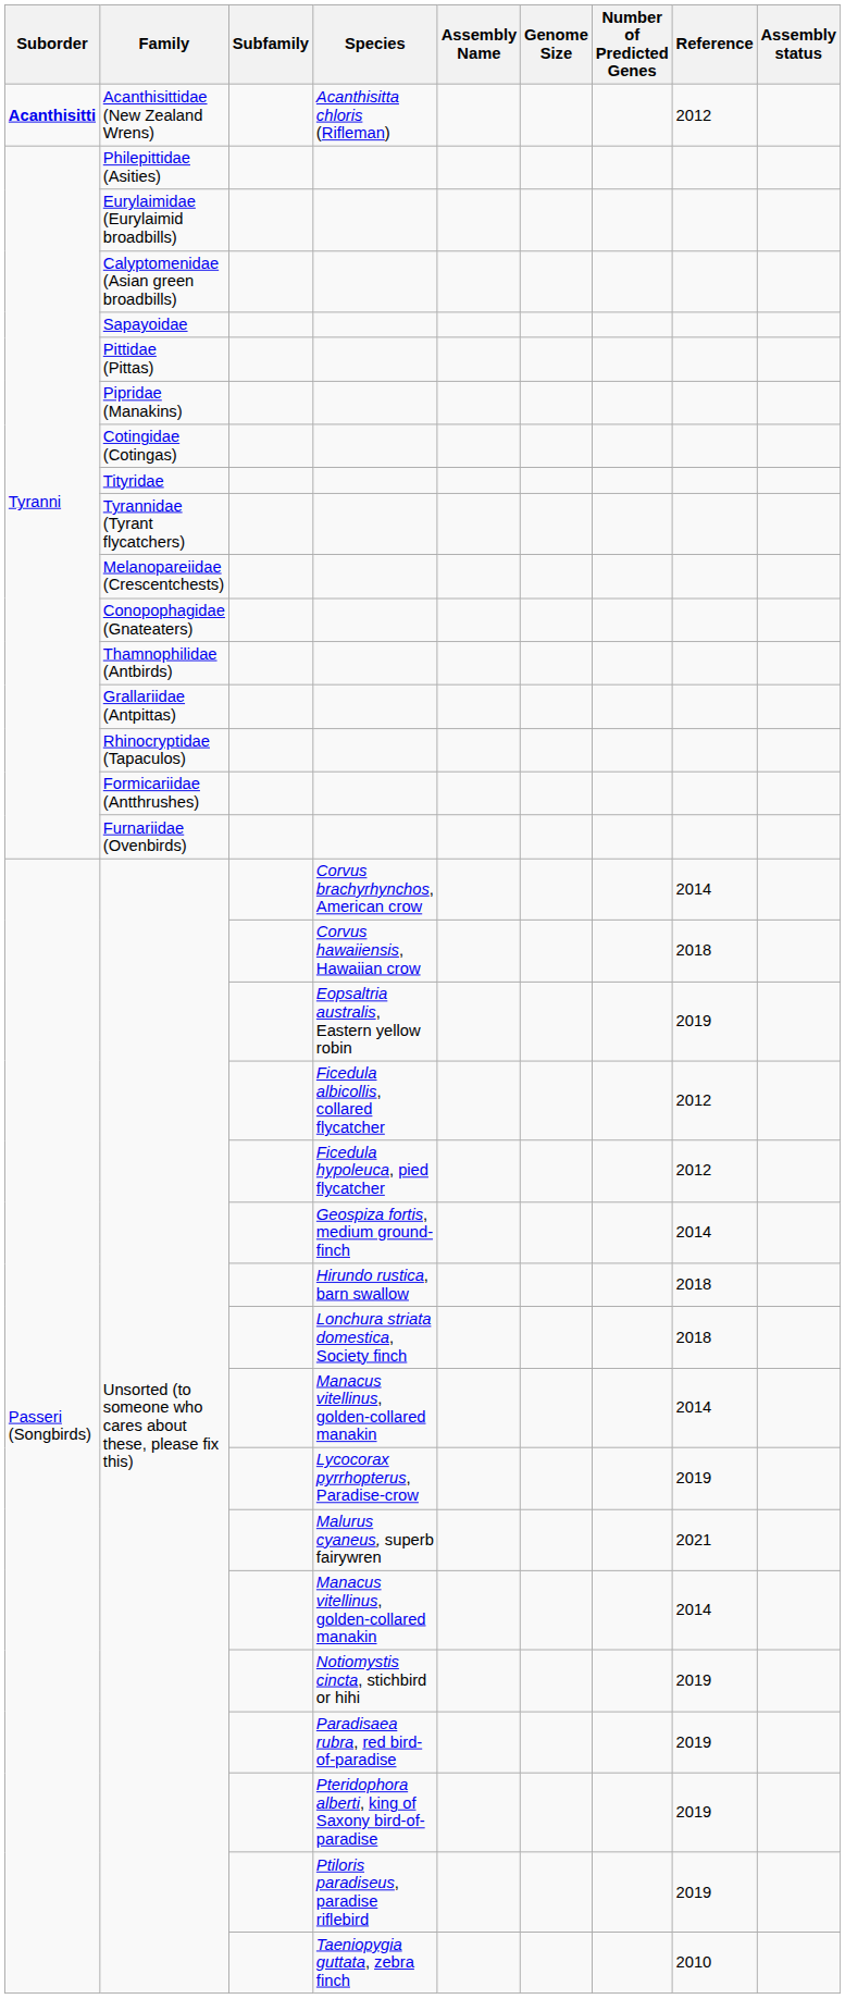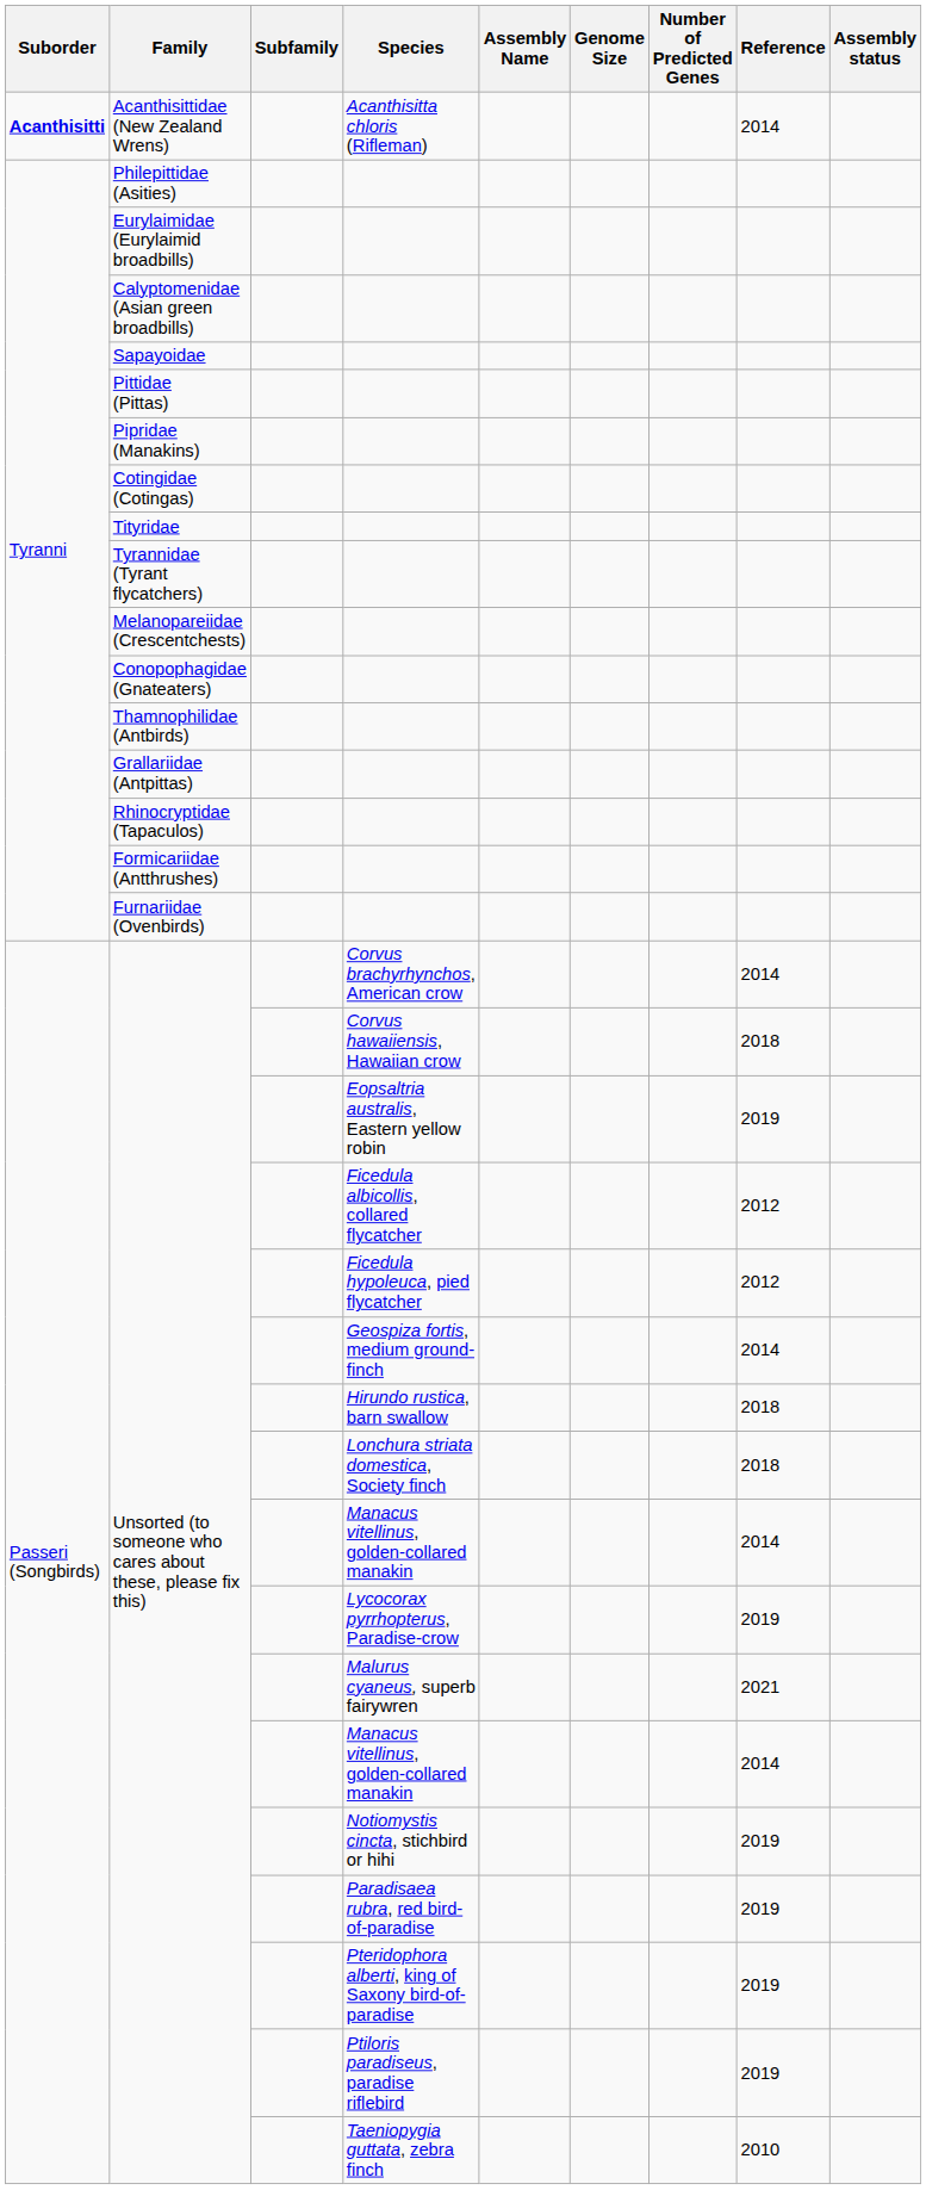Acanthisittidae (New Zealand Wrens) | Reference: 2012 -> 2014
